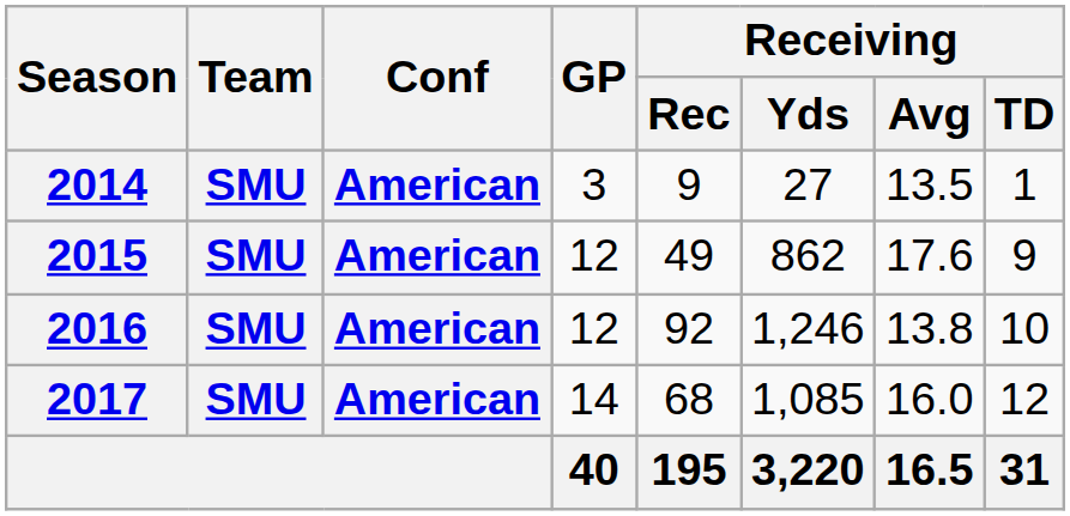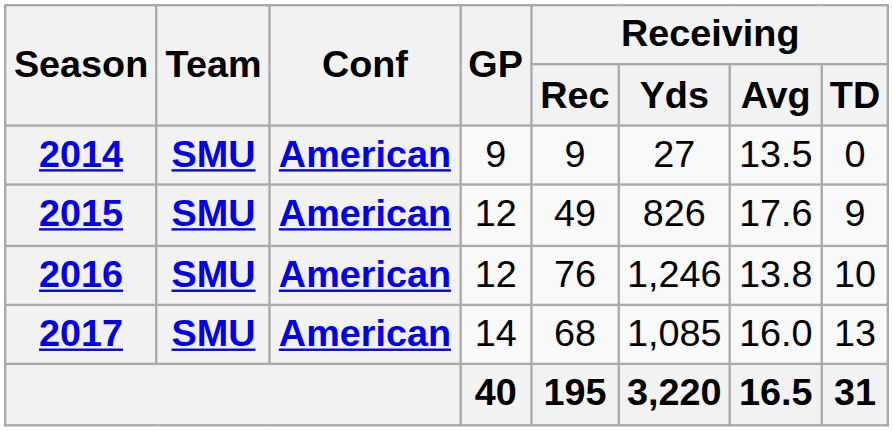2014 | GP: 3 -> 9
2014 | Receiving / TD: 1 -> 0
2015 | Receiving / Yds: 862 -> 826
2016 | Receiving / Rec: 92 -> 76
2017 | Receiving / TD: 12 -> 13
